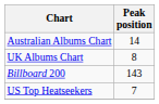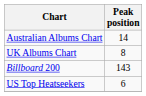US Top Heatseekers | Peak position: 7 -> 6
